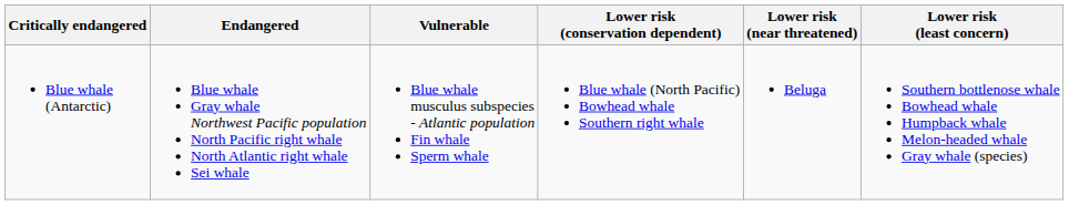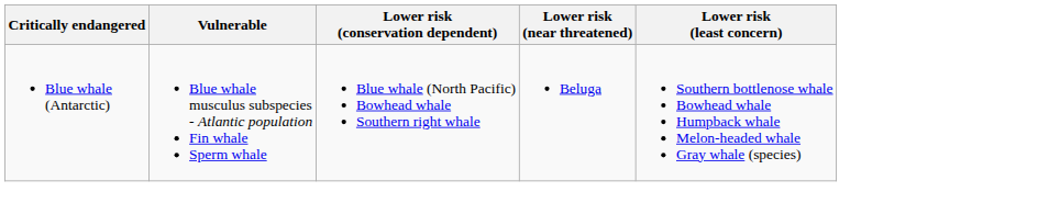- column: Endangered | Blue whale Gray whale Northwest Pacific population North Pacific right whale North Atlantic right whale Sei whale
